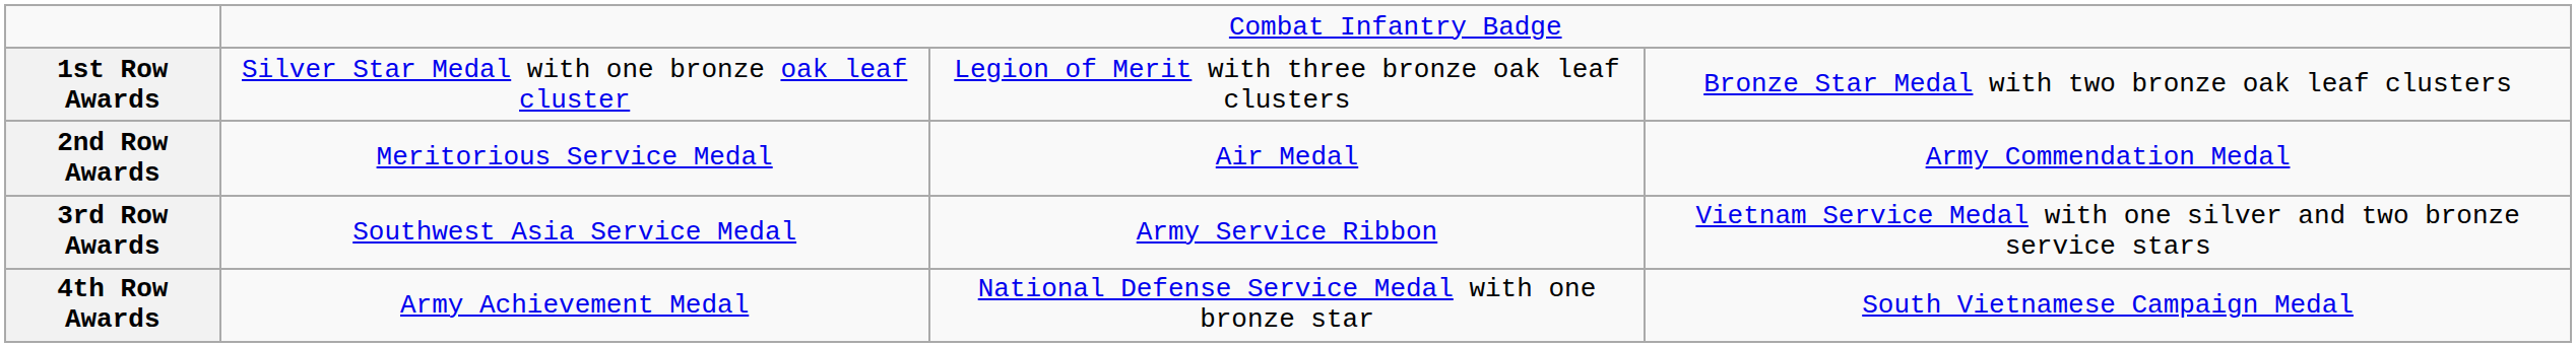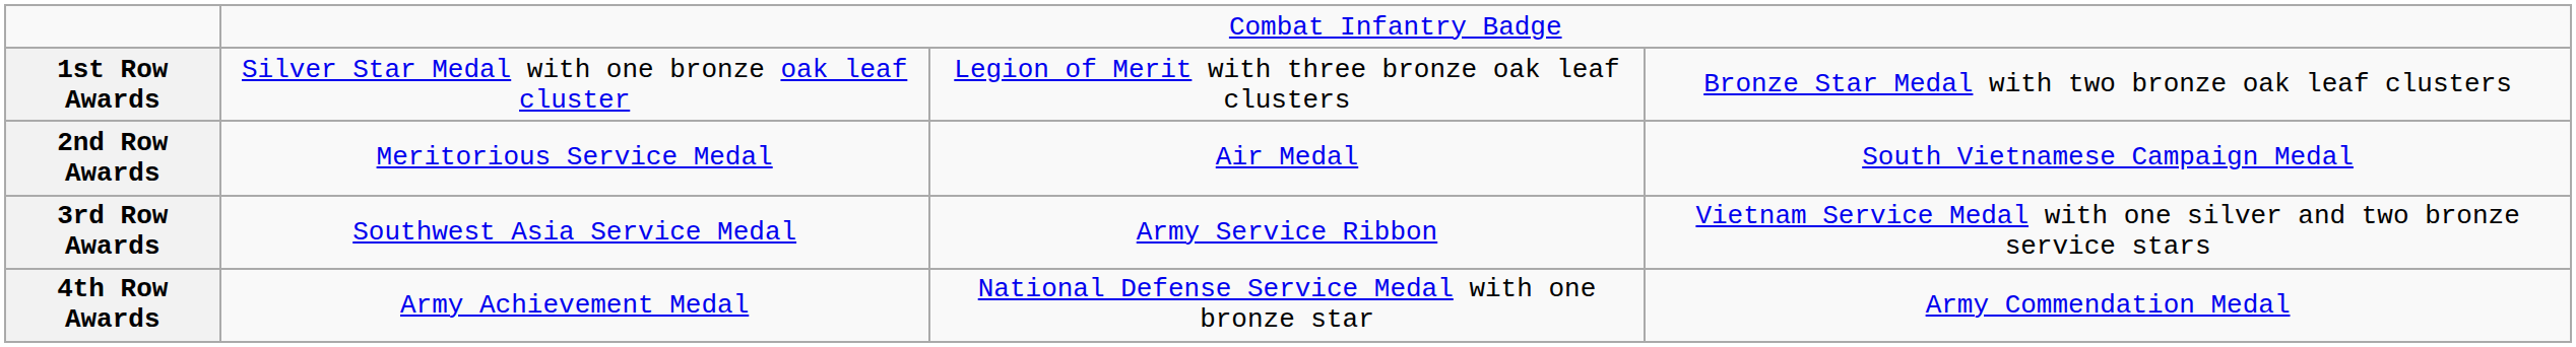2nd Row Awards | column 4: Army Commendation Medal -> South Vietnamese Campaign Medal
4th Row Awards | column 4: South Vietnamese Campaign Medal -> Army Commendation Medal
